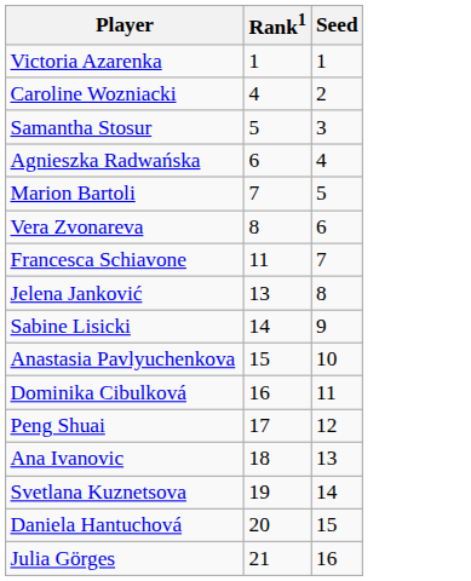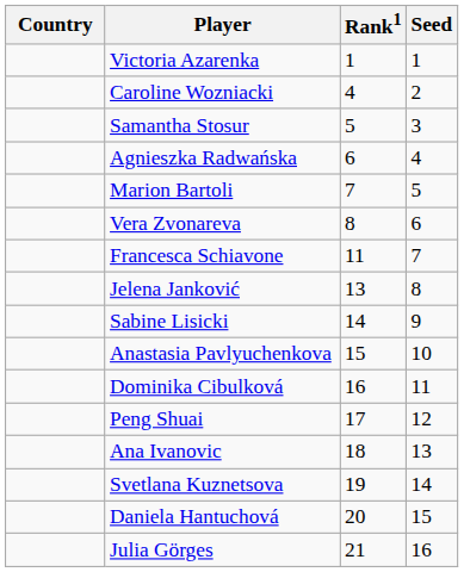+ column: Country
